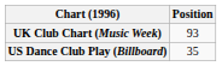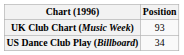US Dance Club Play (Billboard) | Position: 35 -> 34
